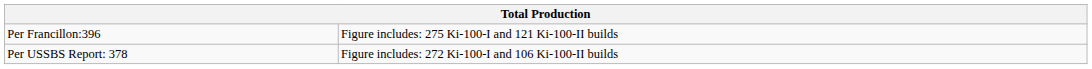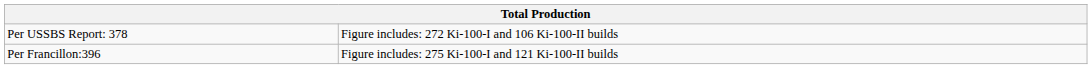rows swapped: Per USSBS Report: 378 <-> Per Francillon:396
